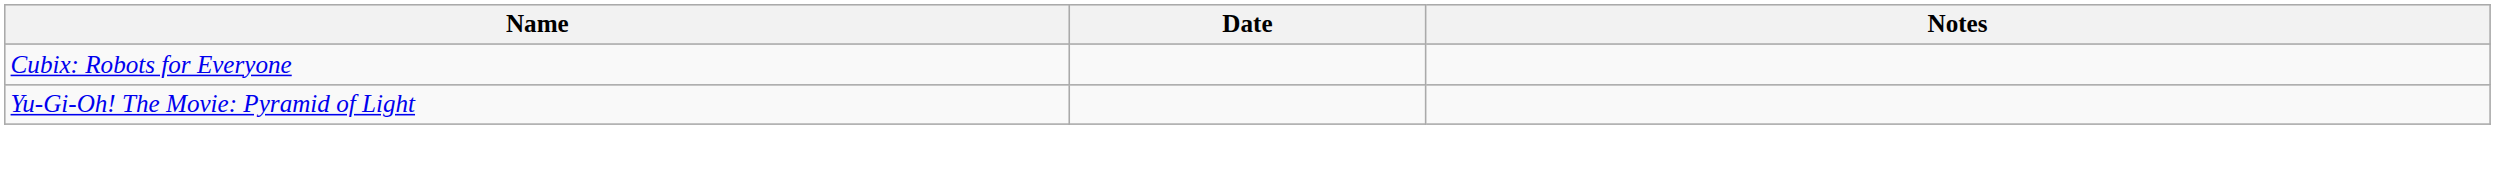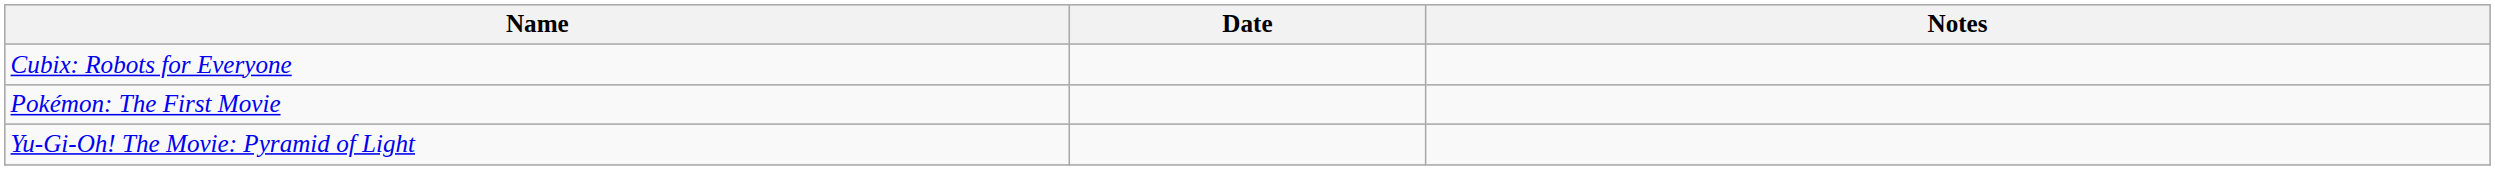+ row: Pokémon: The First Movie
